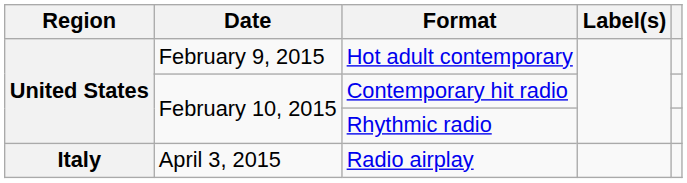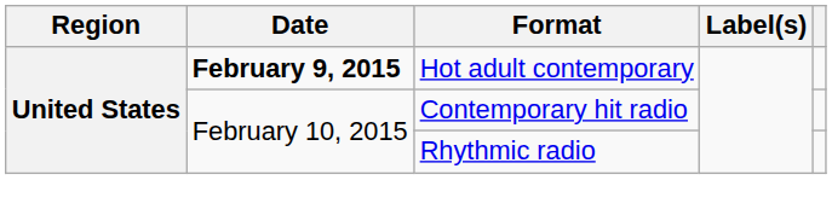Hot adult contemporary | Date: normal -> bold
- row: Italy | April 3, 2015 | Radio airplay
